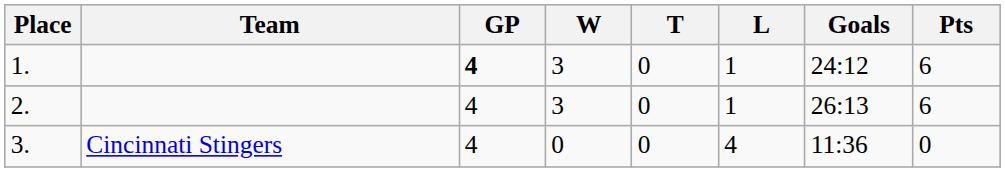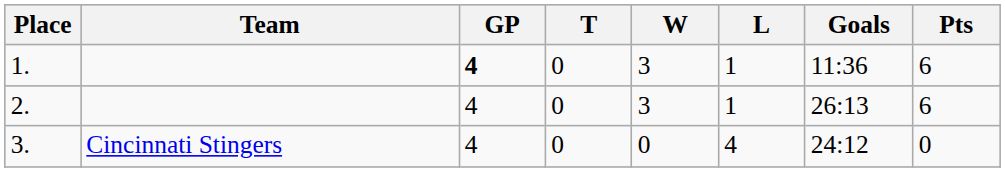columns swapped: W <-> T
1. | Goals: 24:12 -> 11:36
3. | Goals: 11:36 -> 24:12
